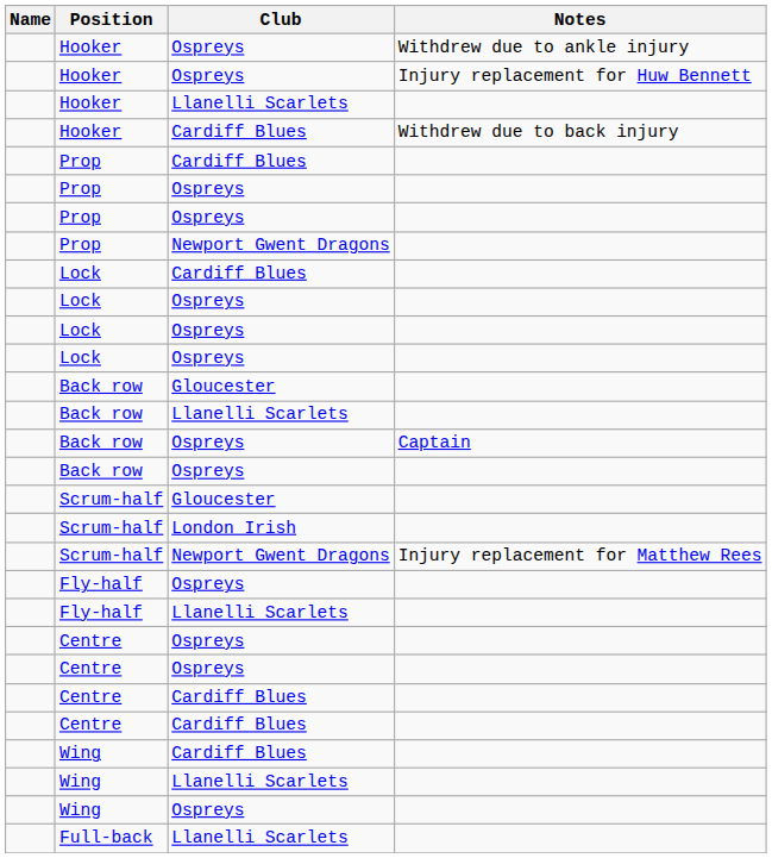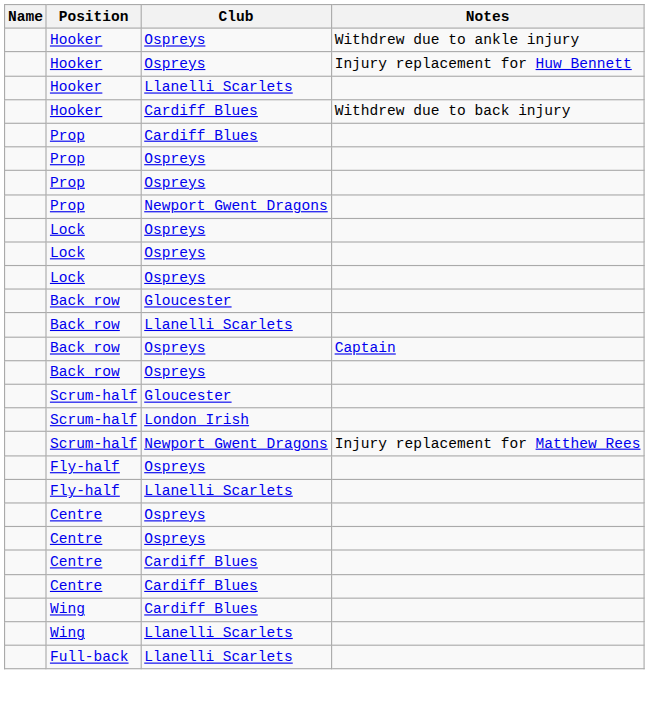- row: Lock | Cardiff Blues
- row: Wing | Ospreys
